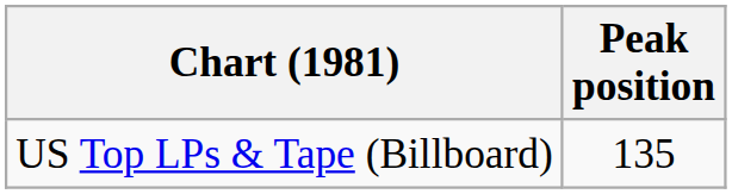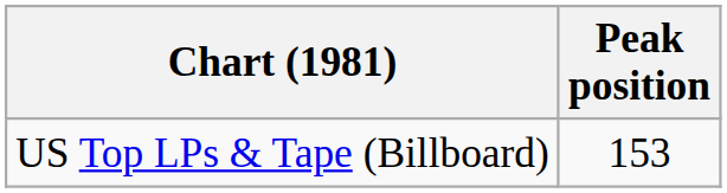US Top LPs & Tape (Billboard) | Peak position: 135 -> 153
